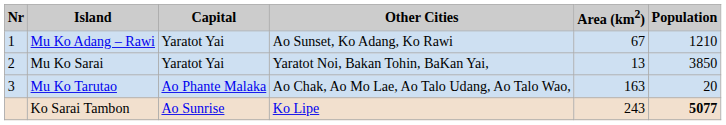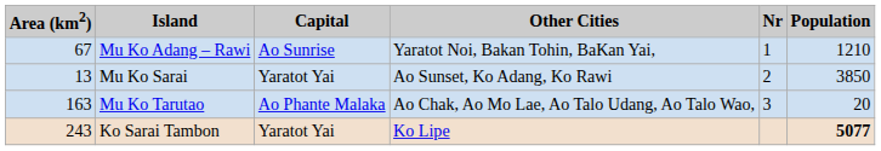columns swapped: Nr <-> Area (km2)
Mu Ko Adang – Rawi | Capital: Yaratot Yai -> Ao Sunrise
Mu Ko Adang – Rawi | Other Cities: Ao Sunset, Ko Adang, Ko Rawi -> Yaratot Noi, Bakan Tohin, BaKan Yai,
Mu Ko Sarai | Other Cities: Yaratot Noi, Bakan Tohin, BaKan Yai, -> Ao Sunset, Ko Adang, Ko Rawi
Ko Sarai Tambon | Capital: Ao Sunrise -> Yaratot Yai
